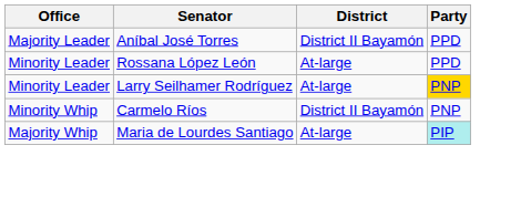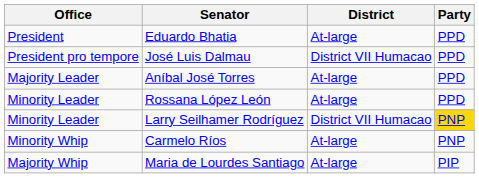+ row: President | Eduardo Bhatia | At-large | PPD
+ row: President pro tempore | José Luis Dalmau | District VII Humacao | PPD
Aníbal José Torres | District: District II Bayamón -> At-large
Larry Seilhamer Rodríguez | District: At-large -> District VII Humacao
Carmelo Ríos | District: District II Bayamón -> At-large
Maria de Lourdes Santiago | Party: paleturquoise background -> no background
